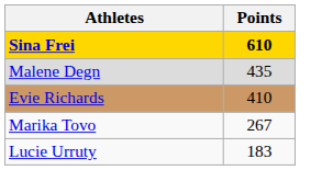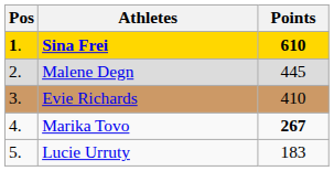+ column: Pos | 1. | 2. | 3. | 4. | 5.
Malene Degn | Points: 435 -> 445
Marika Tovo | Points: normal -> bold
